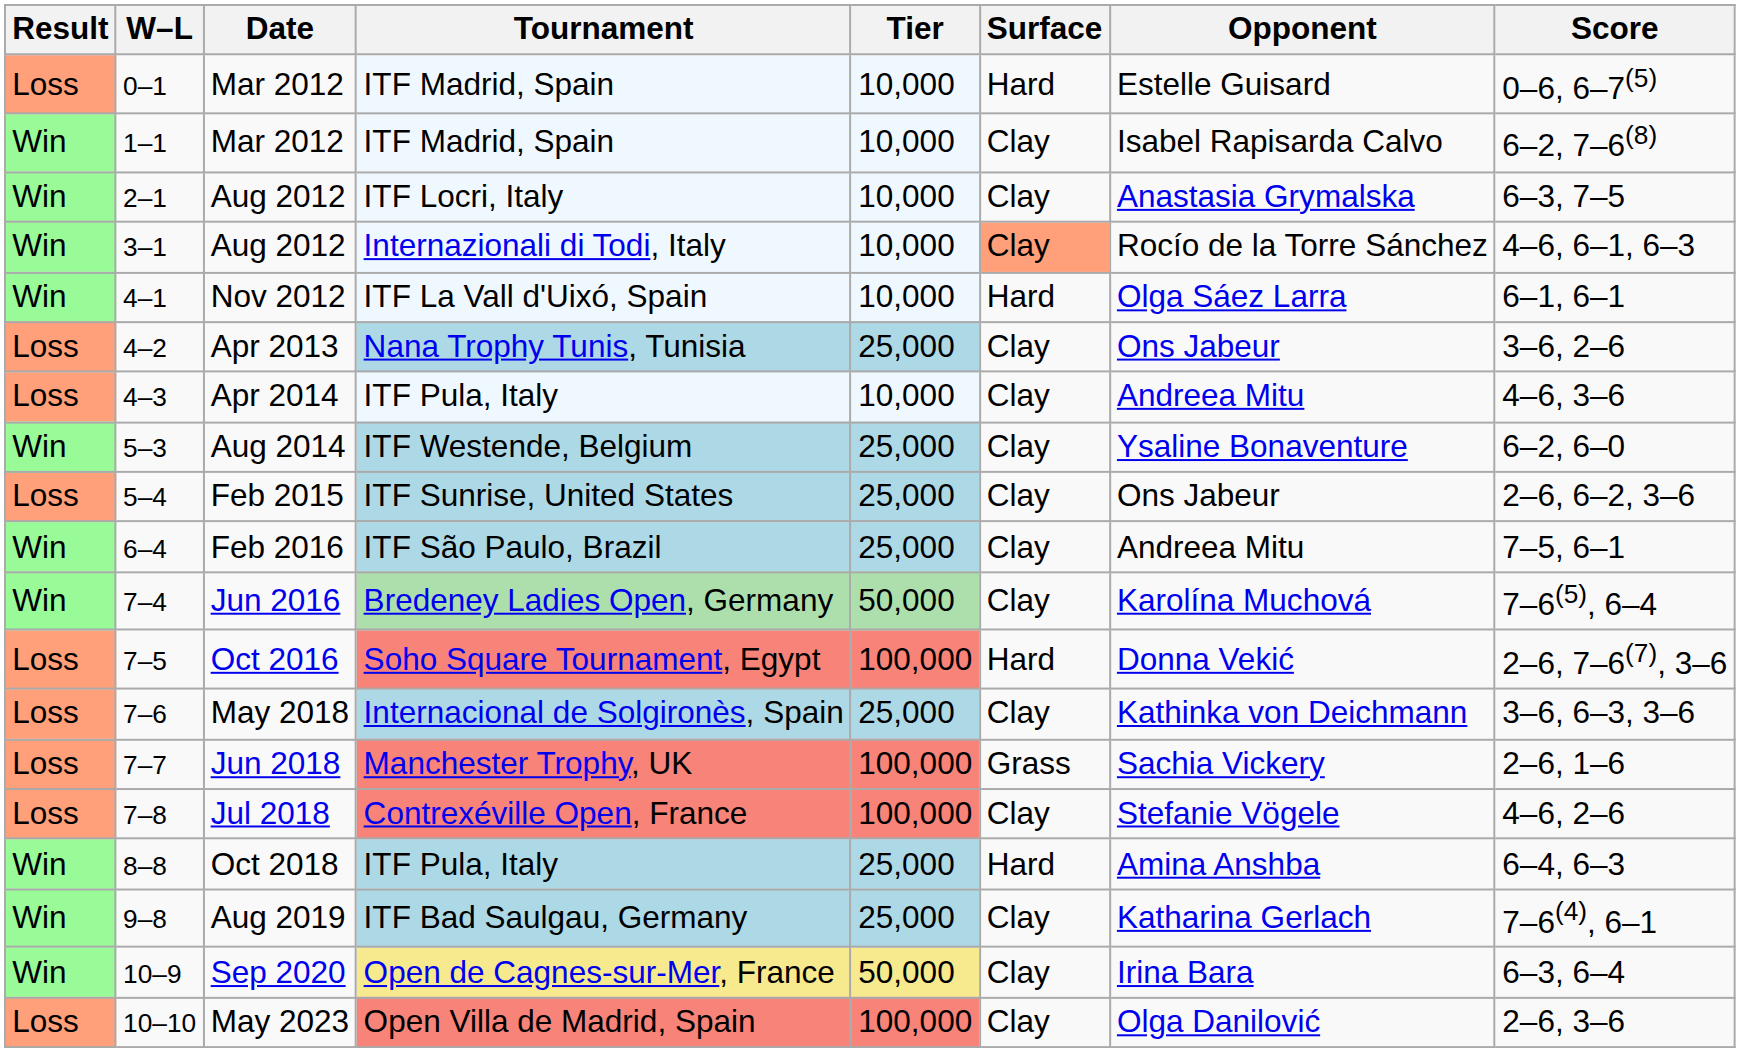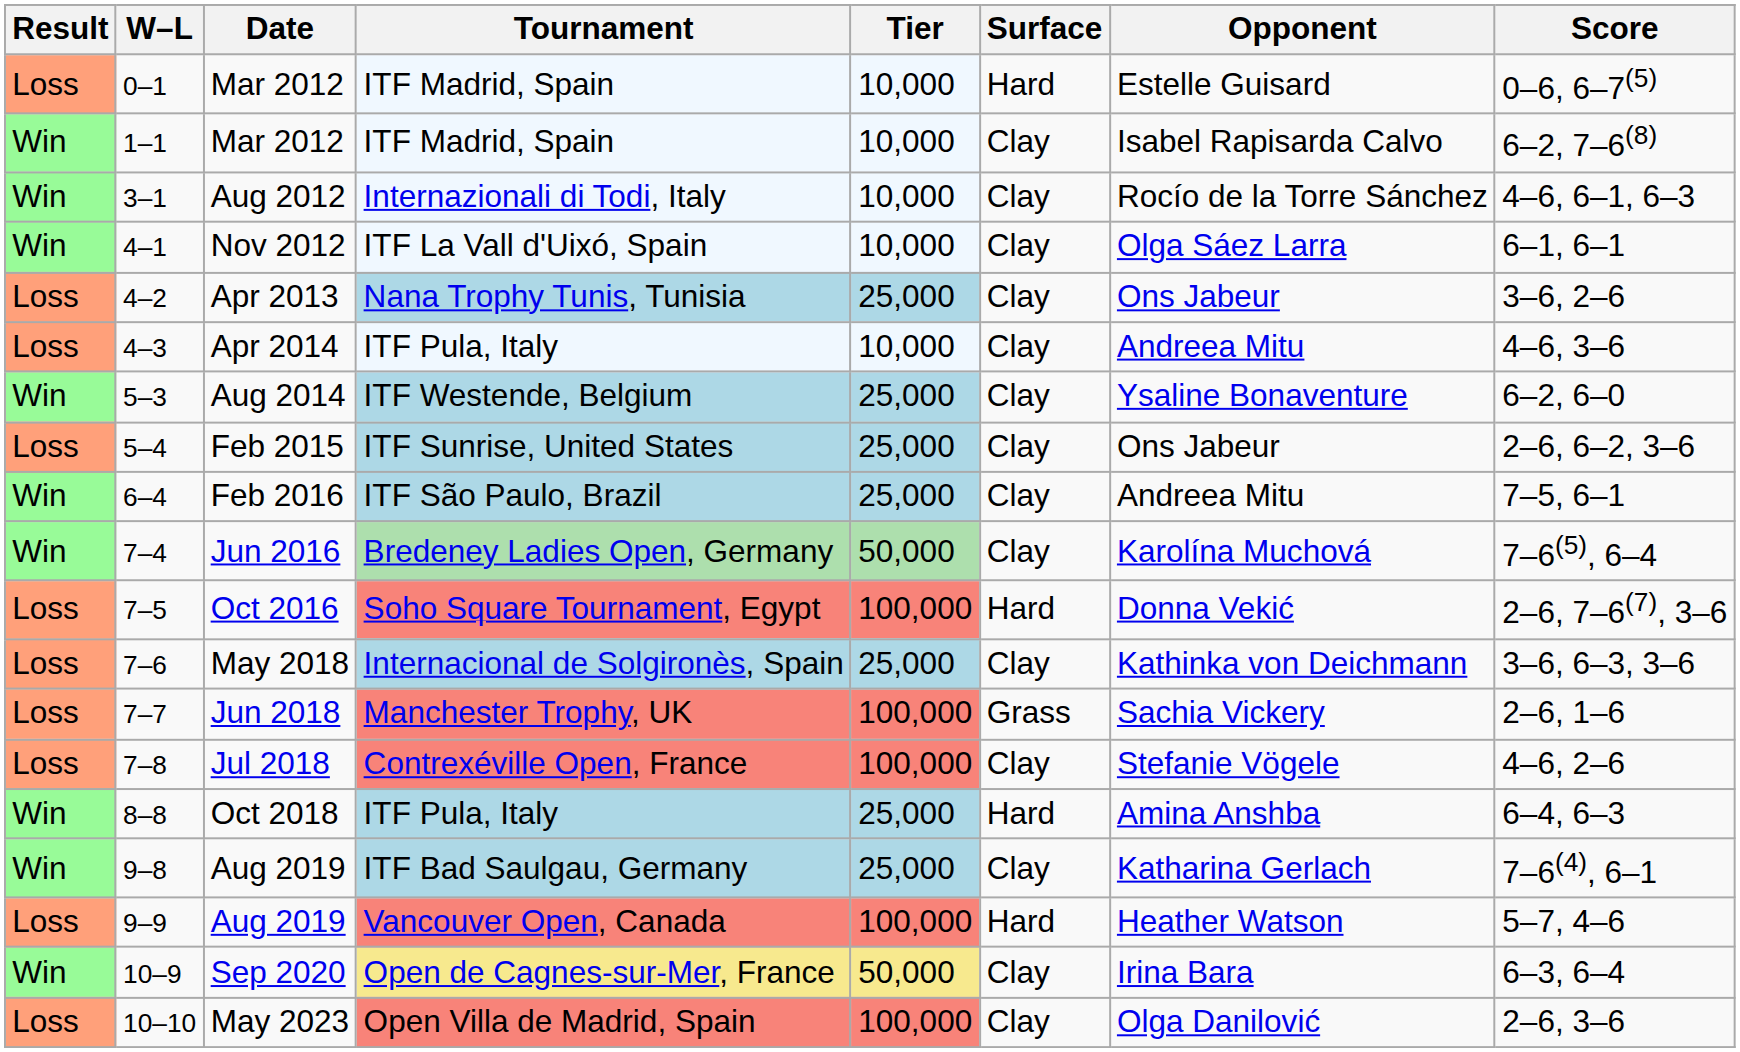- row: Win | 2–1 | Aug 2012 | ITF Locri, Italy | 10,000 | Clay | Anastasia Grymalska | 6–3, 7–5
Internazionali di Todi, Italy | Surface: lightsalmon background -> no background
ITF La Vall d'Uixó, Spain | Surface: Hard -> Clay
+ row: Loss | 9–9 | Aug 2019 | Vancouver Open, Canada | 100,000 | Hard | Heather Watson | 5–7, 4–6
